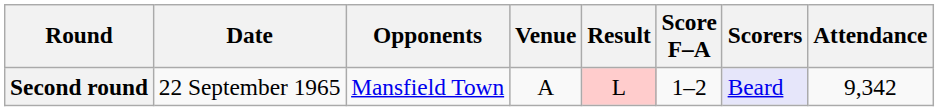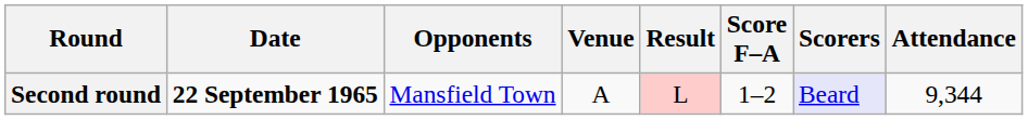Second round | Date: normal -> bold
Second round | Attendance: 9,342 -> 9,344
